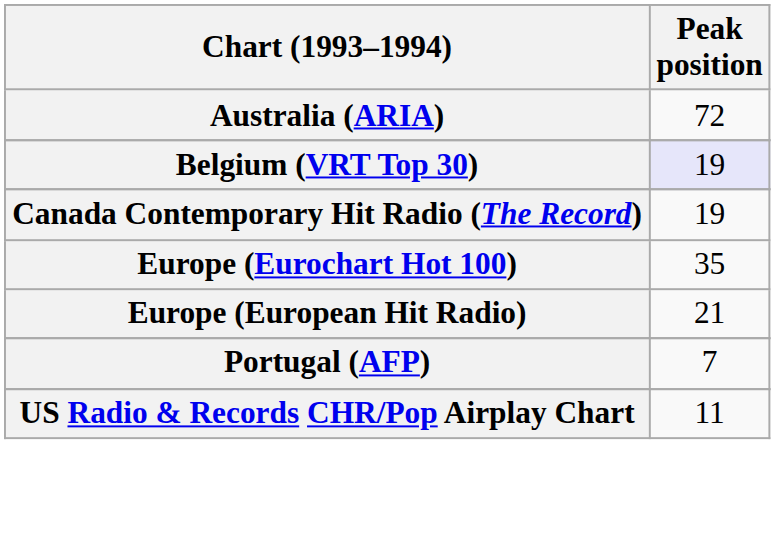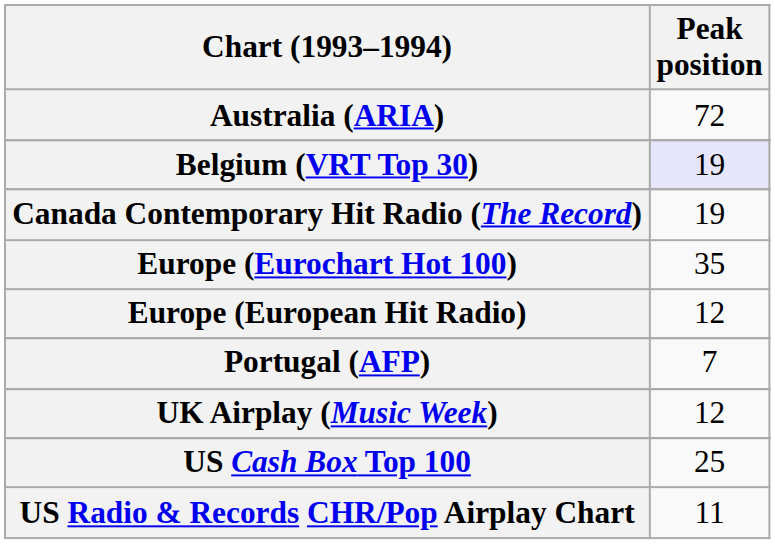Europe (European Hit Radio) | Peak position: 21 -> 12
+ row: UK Airplay (Music Week) | 12
+ row: US Cash Box Top 100 | 25
